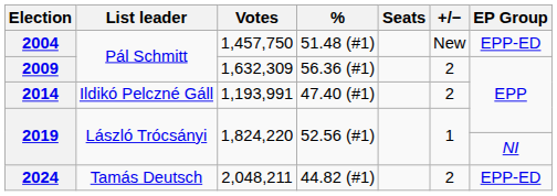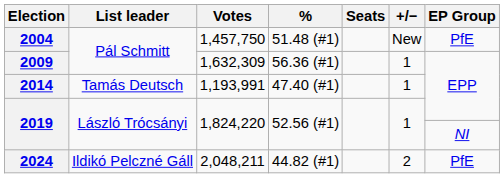2004 | EP Group: EPP-ED -> PfE
2009 | +/−: 2 -> 1
2014 | List leader: Ildikó Pelczné Gáll -> Tamás Deutsch
2014 | +/−: 2 -> 1
2024 | List leader: Tamás Deutsch -> Ildikó Pelczné Gáll
2024 | EP Group: EPP-ED -> PfE
